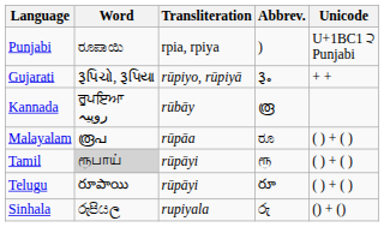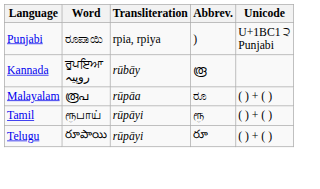- row: Gujarati | રૂપિચો, રૂપિયા | rūpiyo, rūpiyā | રૂ૰ | + +
Tamil | Word: lightgrey background -> no background
- row: Sinhala | රුපියල | rupiyala | රු | () + ()
